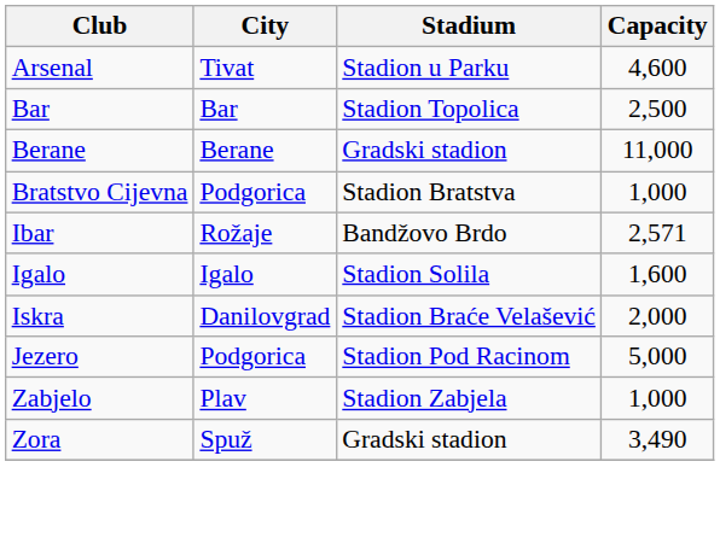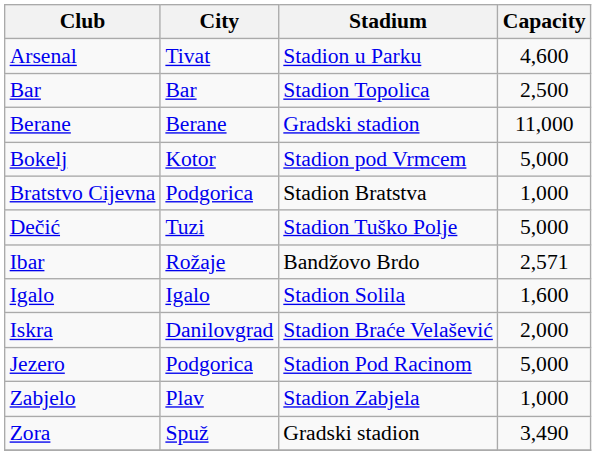+ row: Bokelj | Kotor | Stadion pod Vrmcem | 5,000
+ row: Dečić | Tuzi | Stadion Tuško Polje | 5,000
